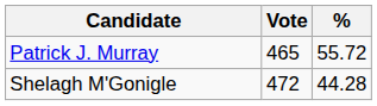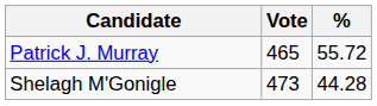Shelagh M'Gonigle | Vote: 472 -> 473
